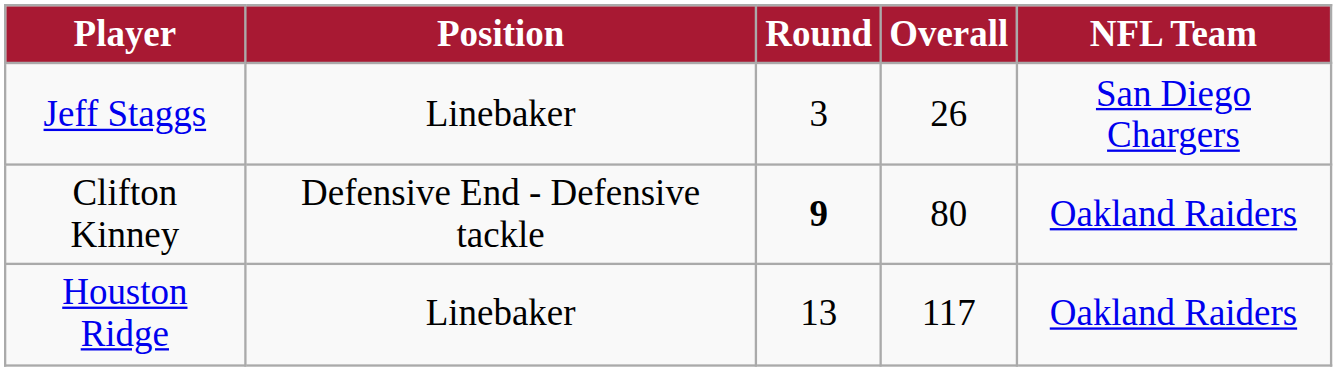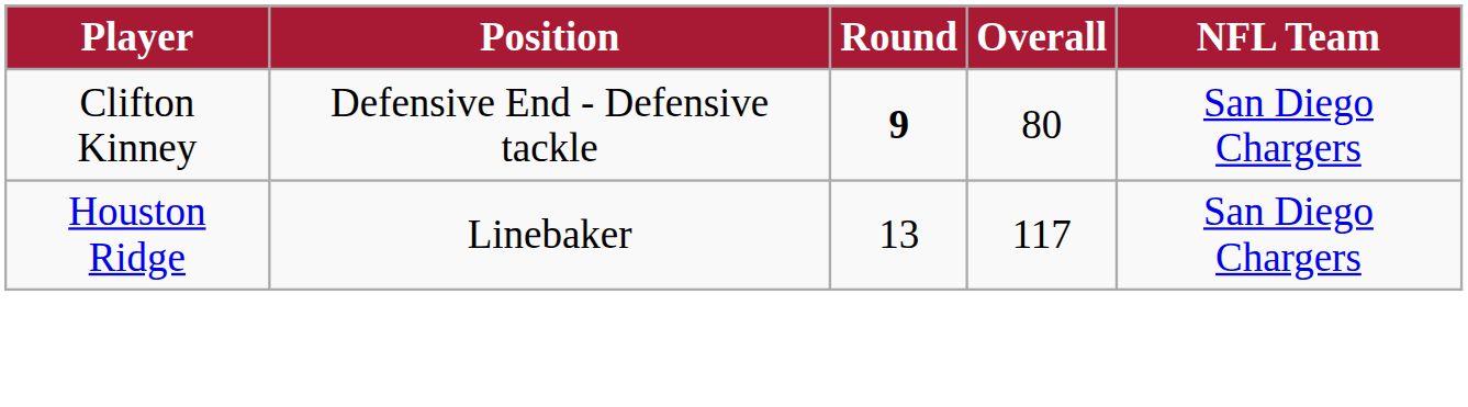- row: Jeff Staggs | Linebaker | 3 | 26 | San Diego Chargers
Clifton Kinney | NFL Team: Oakland Raiders -> San Diego Chargers
Houston Ridge | NFL Team: Oakland Raiders -> San Diego Chargers
